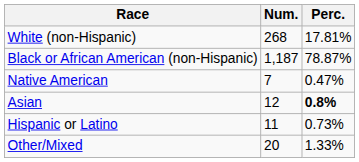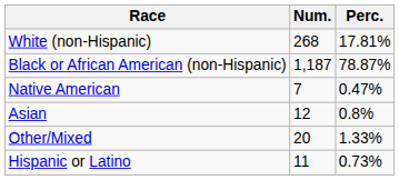Asian | Perc.: bold -> normal
rows swapped: Other/Mixed <-> Hispanic or Latino
